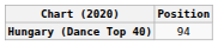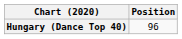Hungary (Dance Top 40) | Position: 94 -> 96
